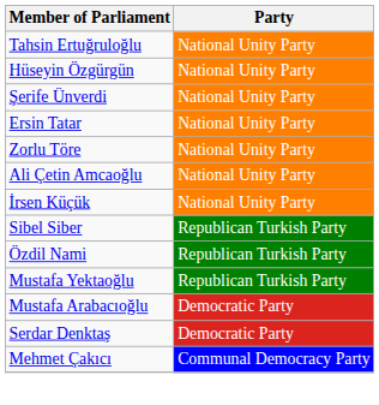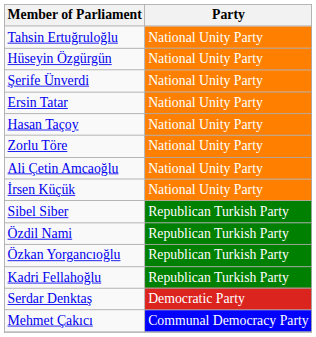+ row: Hasan Taçoy | National Unity Party
+ row: Özkan Yorgancıoğlu | Republican Turkish Party
- row: Mustafa Yektaoğlu | Republican Turkish Party
+ row: Kadri Fellahoğlu | Republican Turkish Party
- row: Mustafa Arabacıoğlu | Democratic Party
